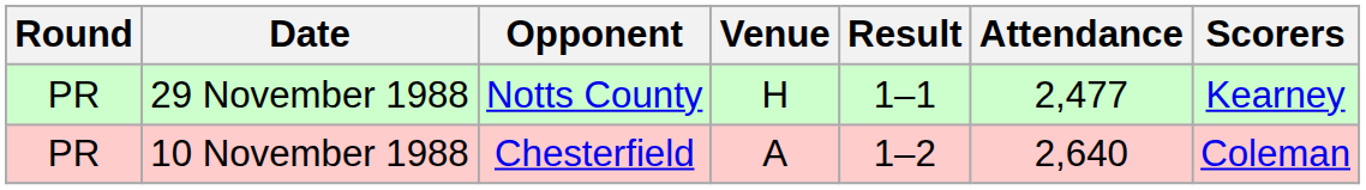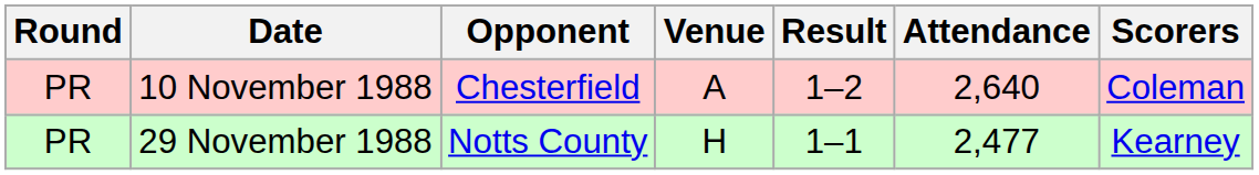rows swapped: 29 November 1988 <-> 10 November 1988
